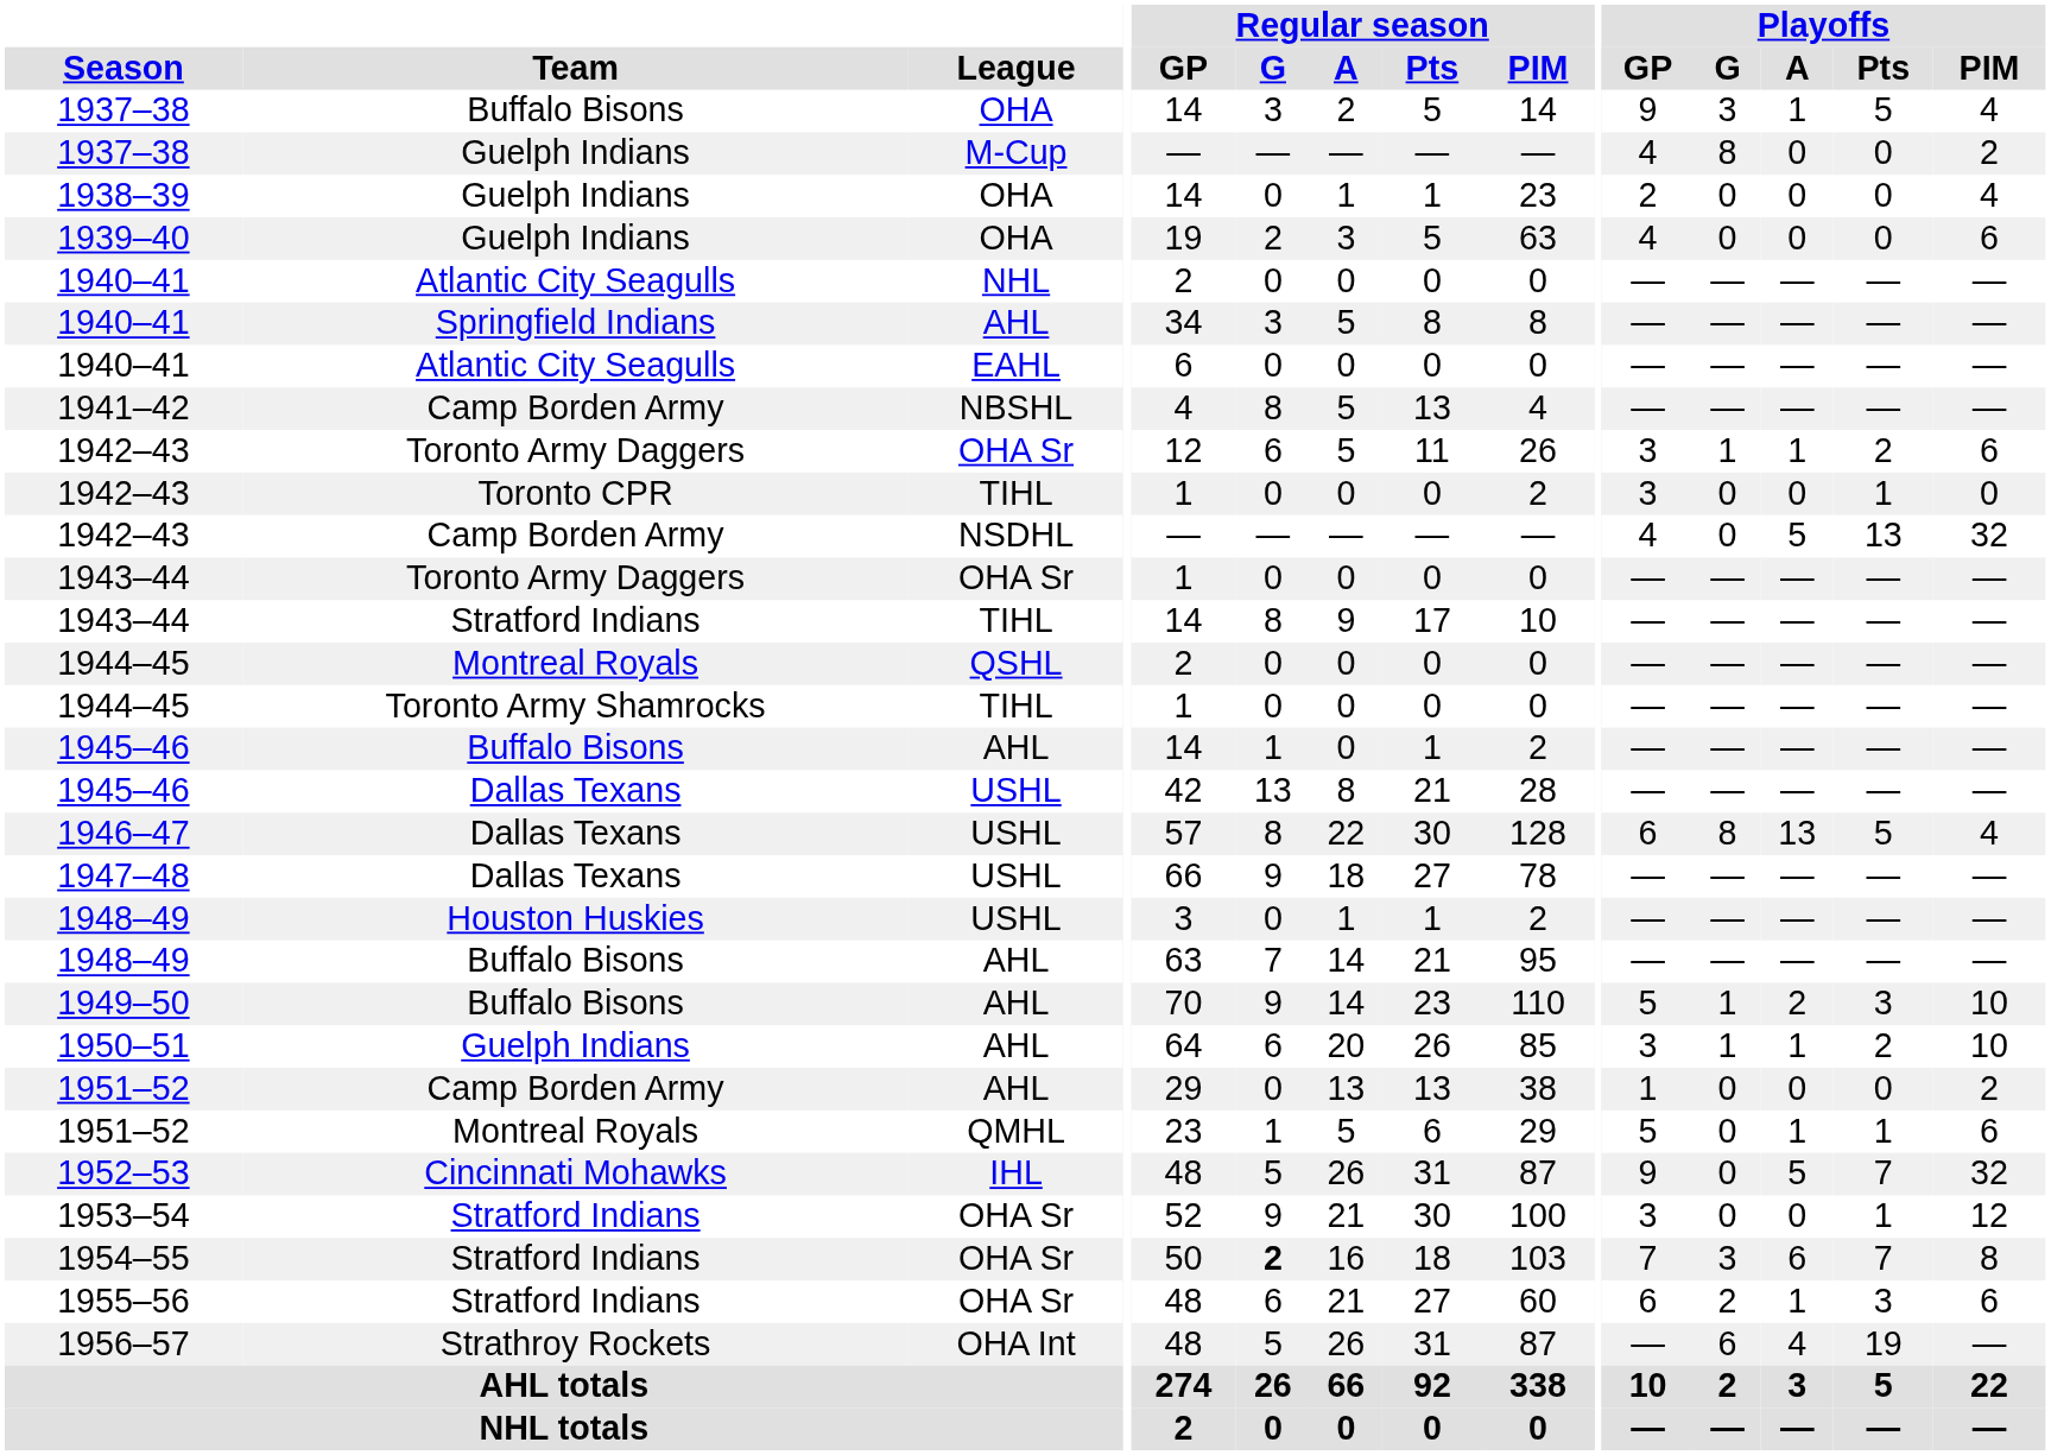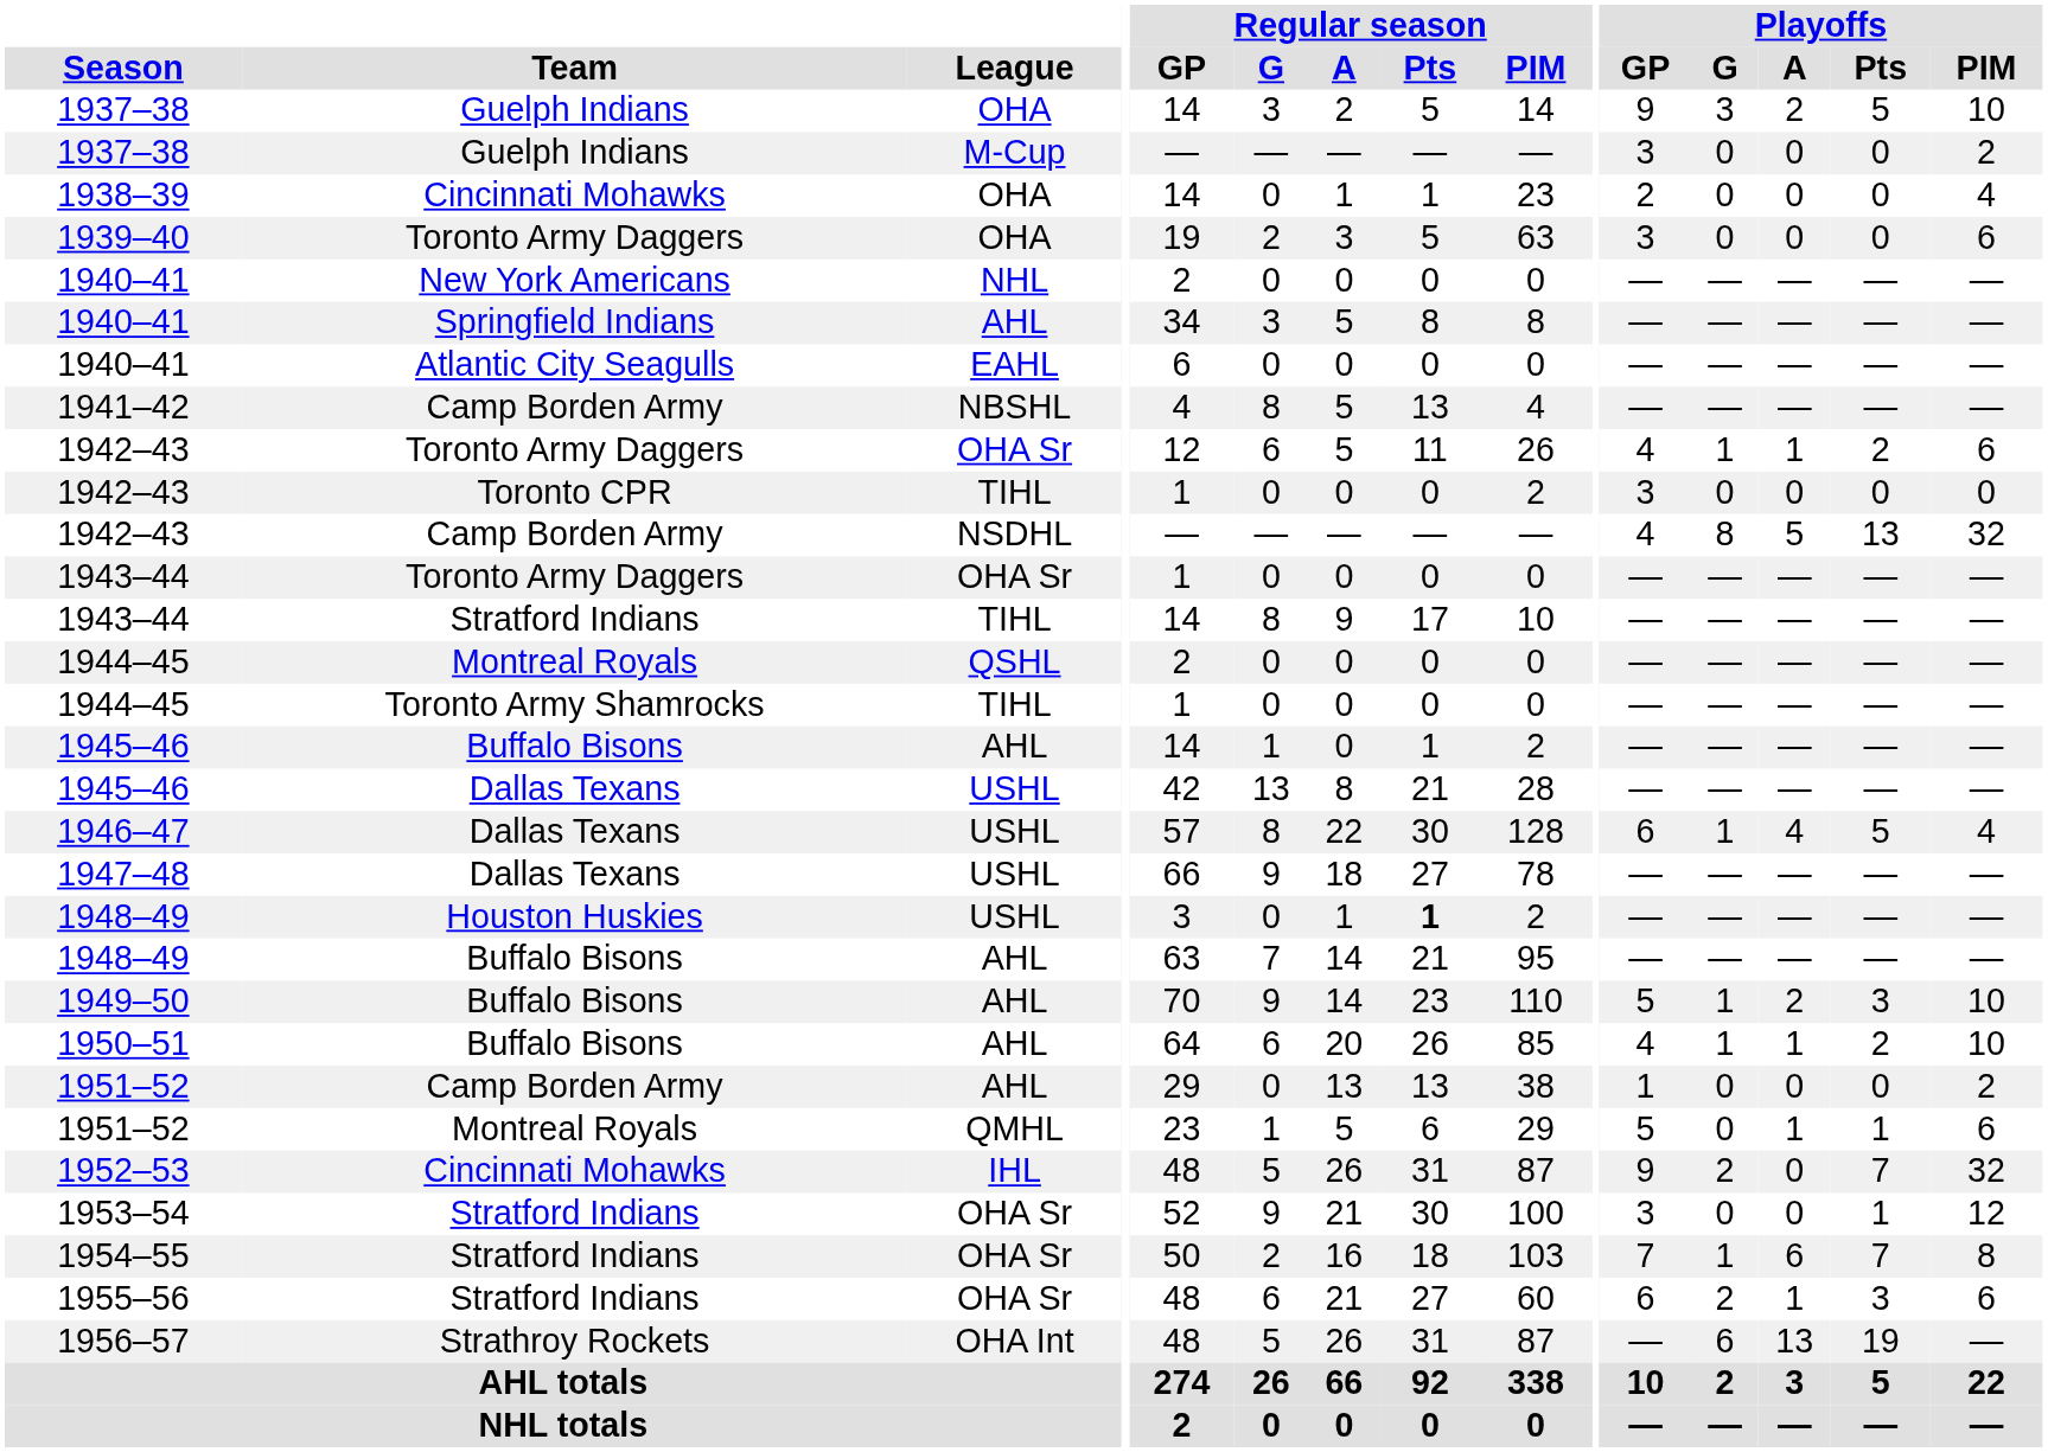1937–38 / OHA | Team: Buffalo Bisons -> Guelph Indians
1937–38 / OHA | Playoffs / A: 1 -> 2
1937–38 / OHA | Playoffs / PIM: 4 -> 10
1937–38 / M-Cup | Playoffs / GP: 4 -> 3
1937–38 / M-Cup | Playoffs / G: 8 -> 0
1938–39 | Team: Guelph Indians -> Cincinnati Mohawks
1939–40 | Team: Guelph Indians -> Toronto Army Daggers
1939–40 | Playoffs / GP: 4 -> 3
1940–41 / NHL | Team: Atlantic City Seagulls -> New York Americans
1942–43 / OHA Sr | Playoffs / GP: 3 -> 4
1942–43 / TIHL | Playoffs / Pts: 1 -> 0
1942–43 / NSDHL | Playoffs / G: 0 -> 8
1946–47 | Playoffs / G: 8 -> 1
1946–47 | Playoffs / A: 13 -> 4
1948–49 / USHL | Regular season / Pts: normal -> bold
1950–51 | Team: Guelph Indians -> Buffalo Bisons
1950–51 | Playoffs / GP: 3 -> 4
1952–53 | Playoffs / G: 0 -> 2
1952–53 | Playoffs / A: 5 -> 0
1954–55 | Regular season / G: bold -> normal
1954–55 | Playoffs / G: 3 -> 1
1956–57 | Playoffs / A: 4 -> 13
